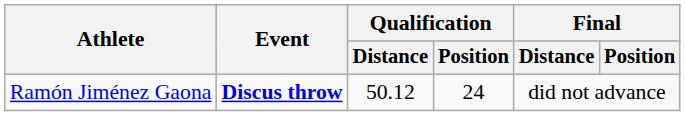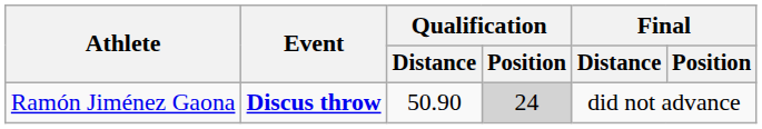Ramón Jiménez Gaona | Qualification / Distance: 50.12 -> 50.90
Ramón Jiménez Gaona | Qualification / Position: no background -> lightgrey background
